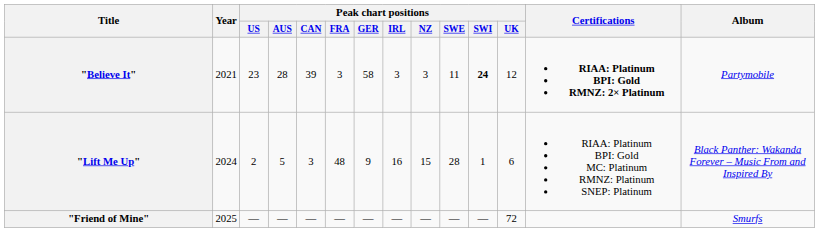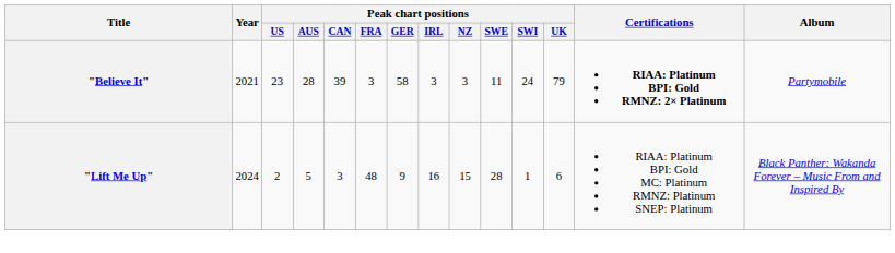"Believe It" | Peak chart positions / SWI: bold -> normal
"Believe It" | Peak chart positions / UK: 12 -> 79
- row: "Friend of Mine" | 2025 | — | — | — | — | — | — | — | — | — | 72 | Smurfs
